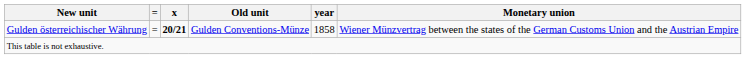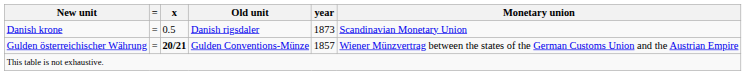+ row: Danish krone | = | 0.5 | Danish rigsdaler | 1873 | Scandinavian Monetary Union
Gulden österreichischer Währung | year: 1858 -> 1857
